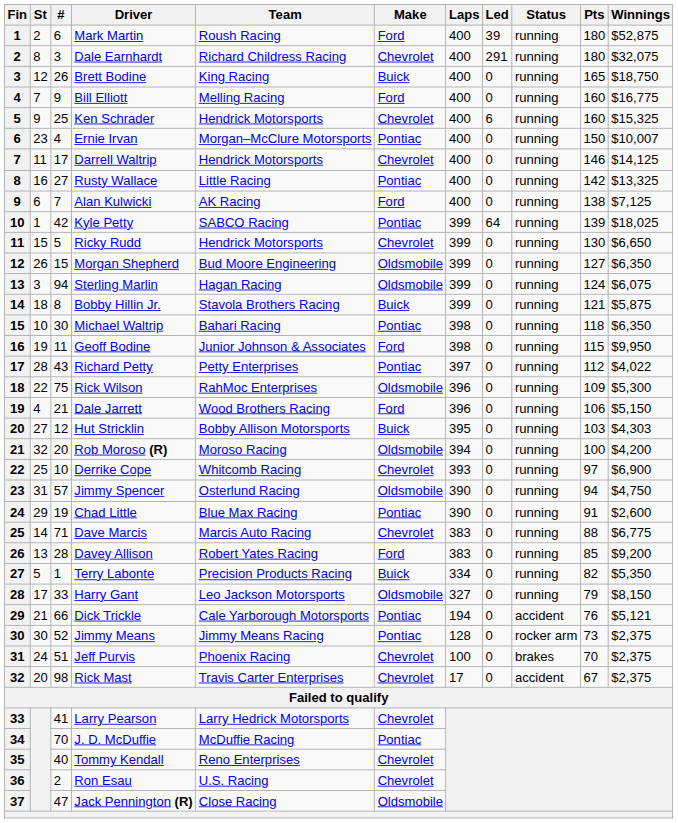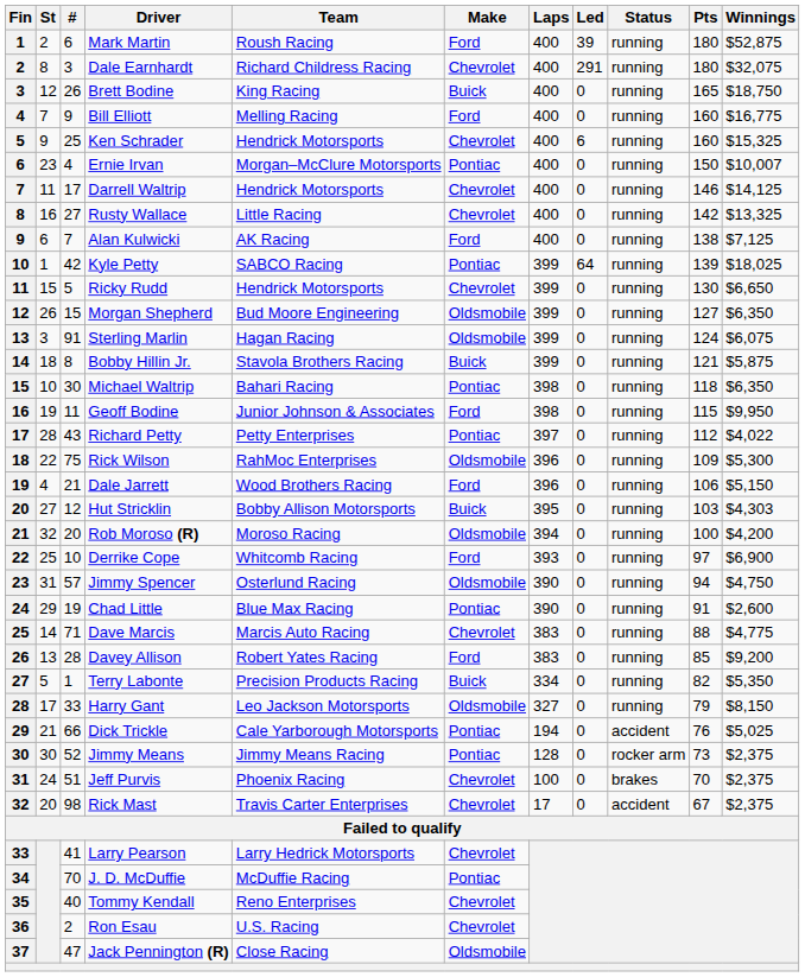Rusty Wallace | Make: Pontiac -> Chevrolet
Sterling Marlin | #: 94 -> 91
Derrike Cope | Make: Chevrolet -> Ford
Dave Marcis | Winnings: $6,775 -> $4,775
Dick Trickle | Winnings: $5,121 -> $5,025
